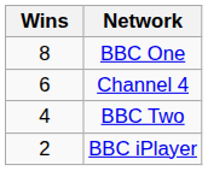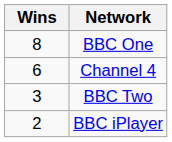BBC Two | Wins: 4 -> 3
